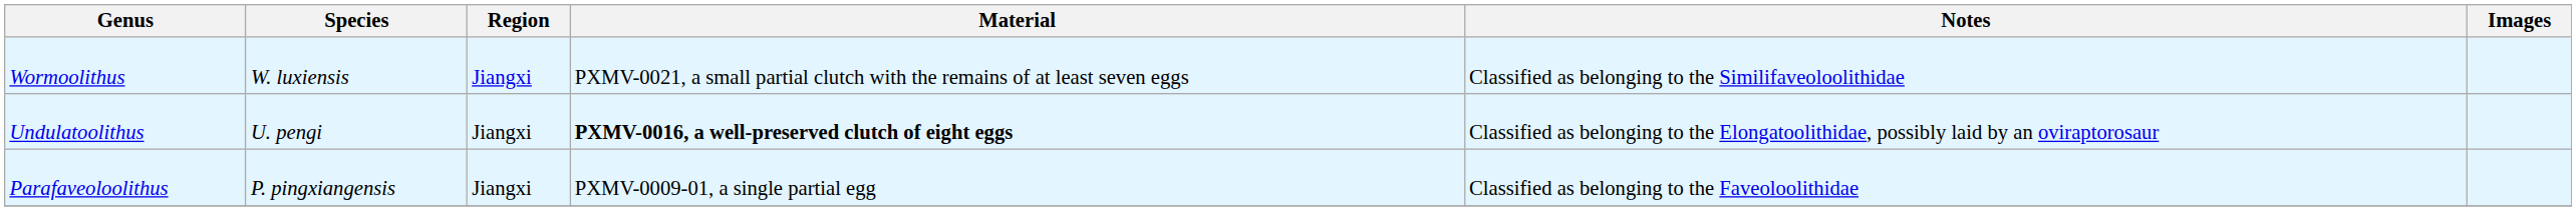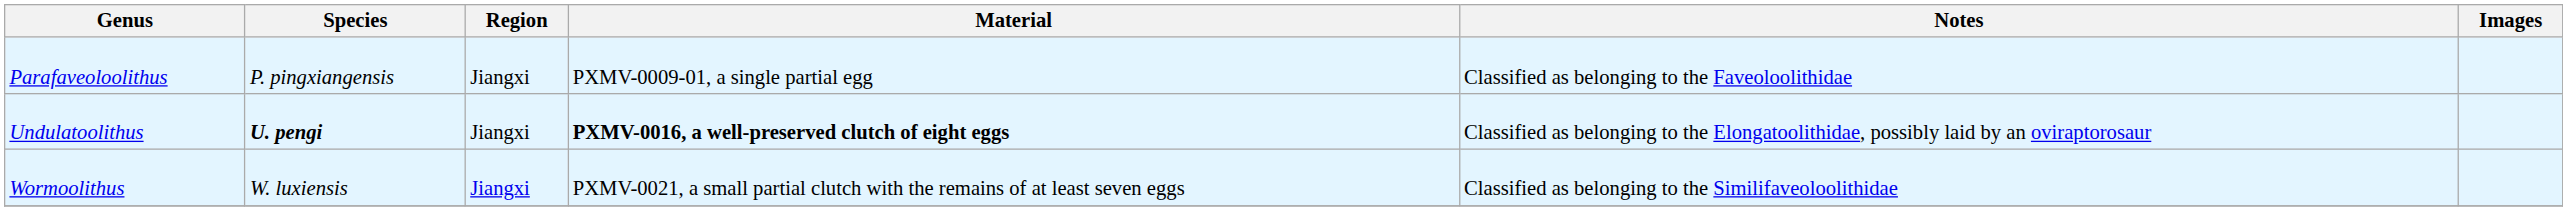rows swapped: Wormoolithus <-> Parafaveoloolithus
Undulatoolithus | Species: normal -> bold
